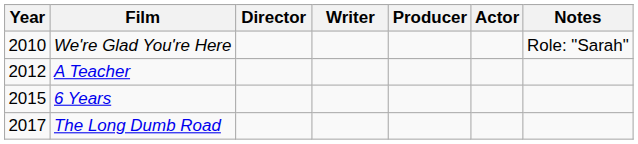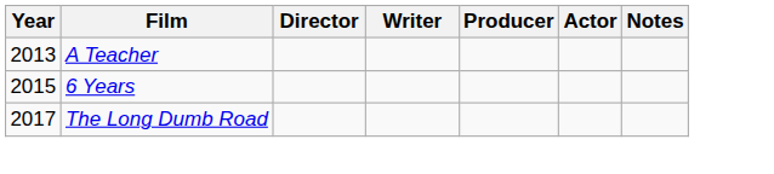- row: 2010 | We're Glad You're Here | Role: "Sarah"
A Teacher | Year: 2012 -> 2013
